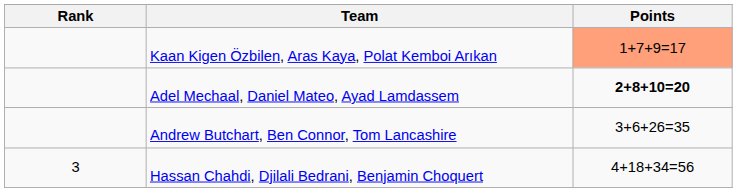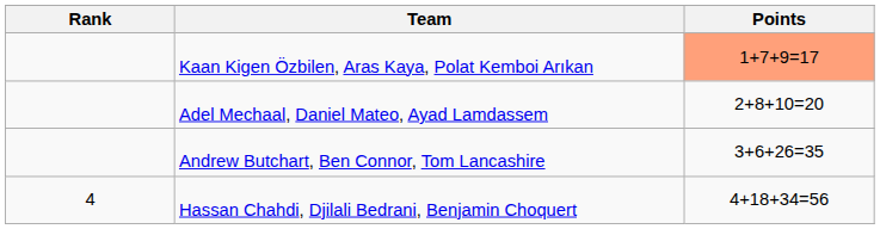Adel Mechaal, Daniel Mateo, Ayad Lamdassem | Points: bold -> normal
Hassan Chahdi, Djilali Bedrani, Benjamin Choquert | Rank: 3 -> 4
